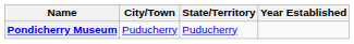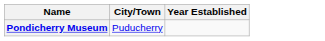- column: State/Territory | Puducherry
